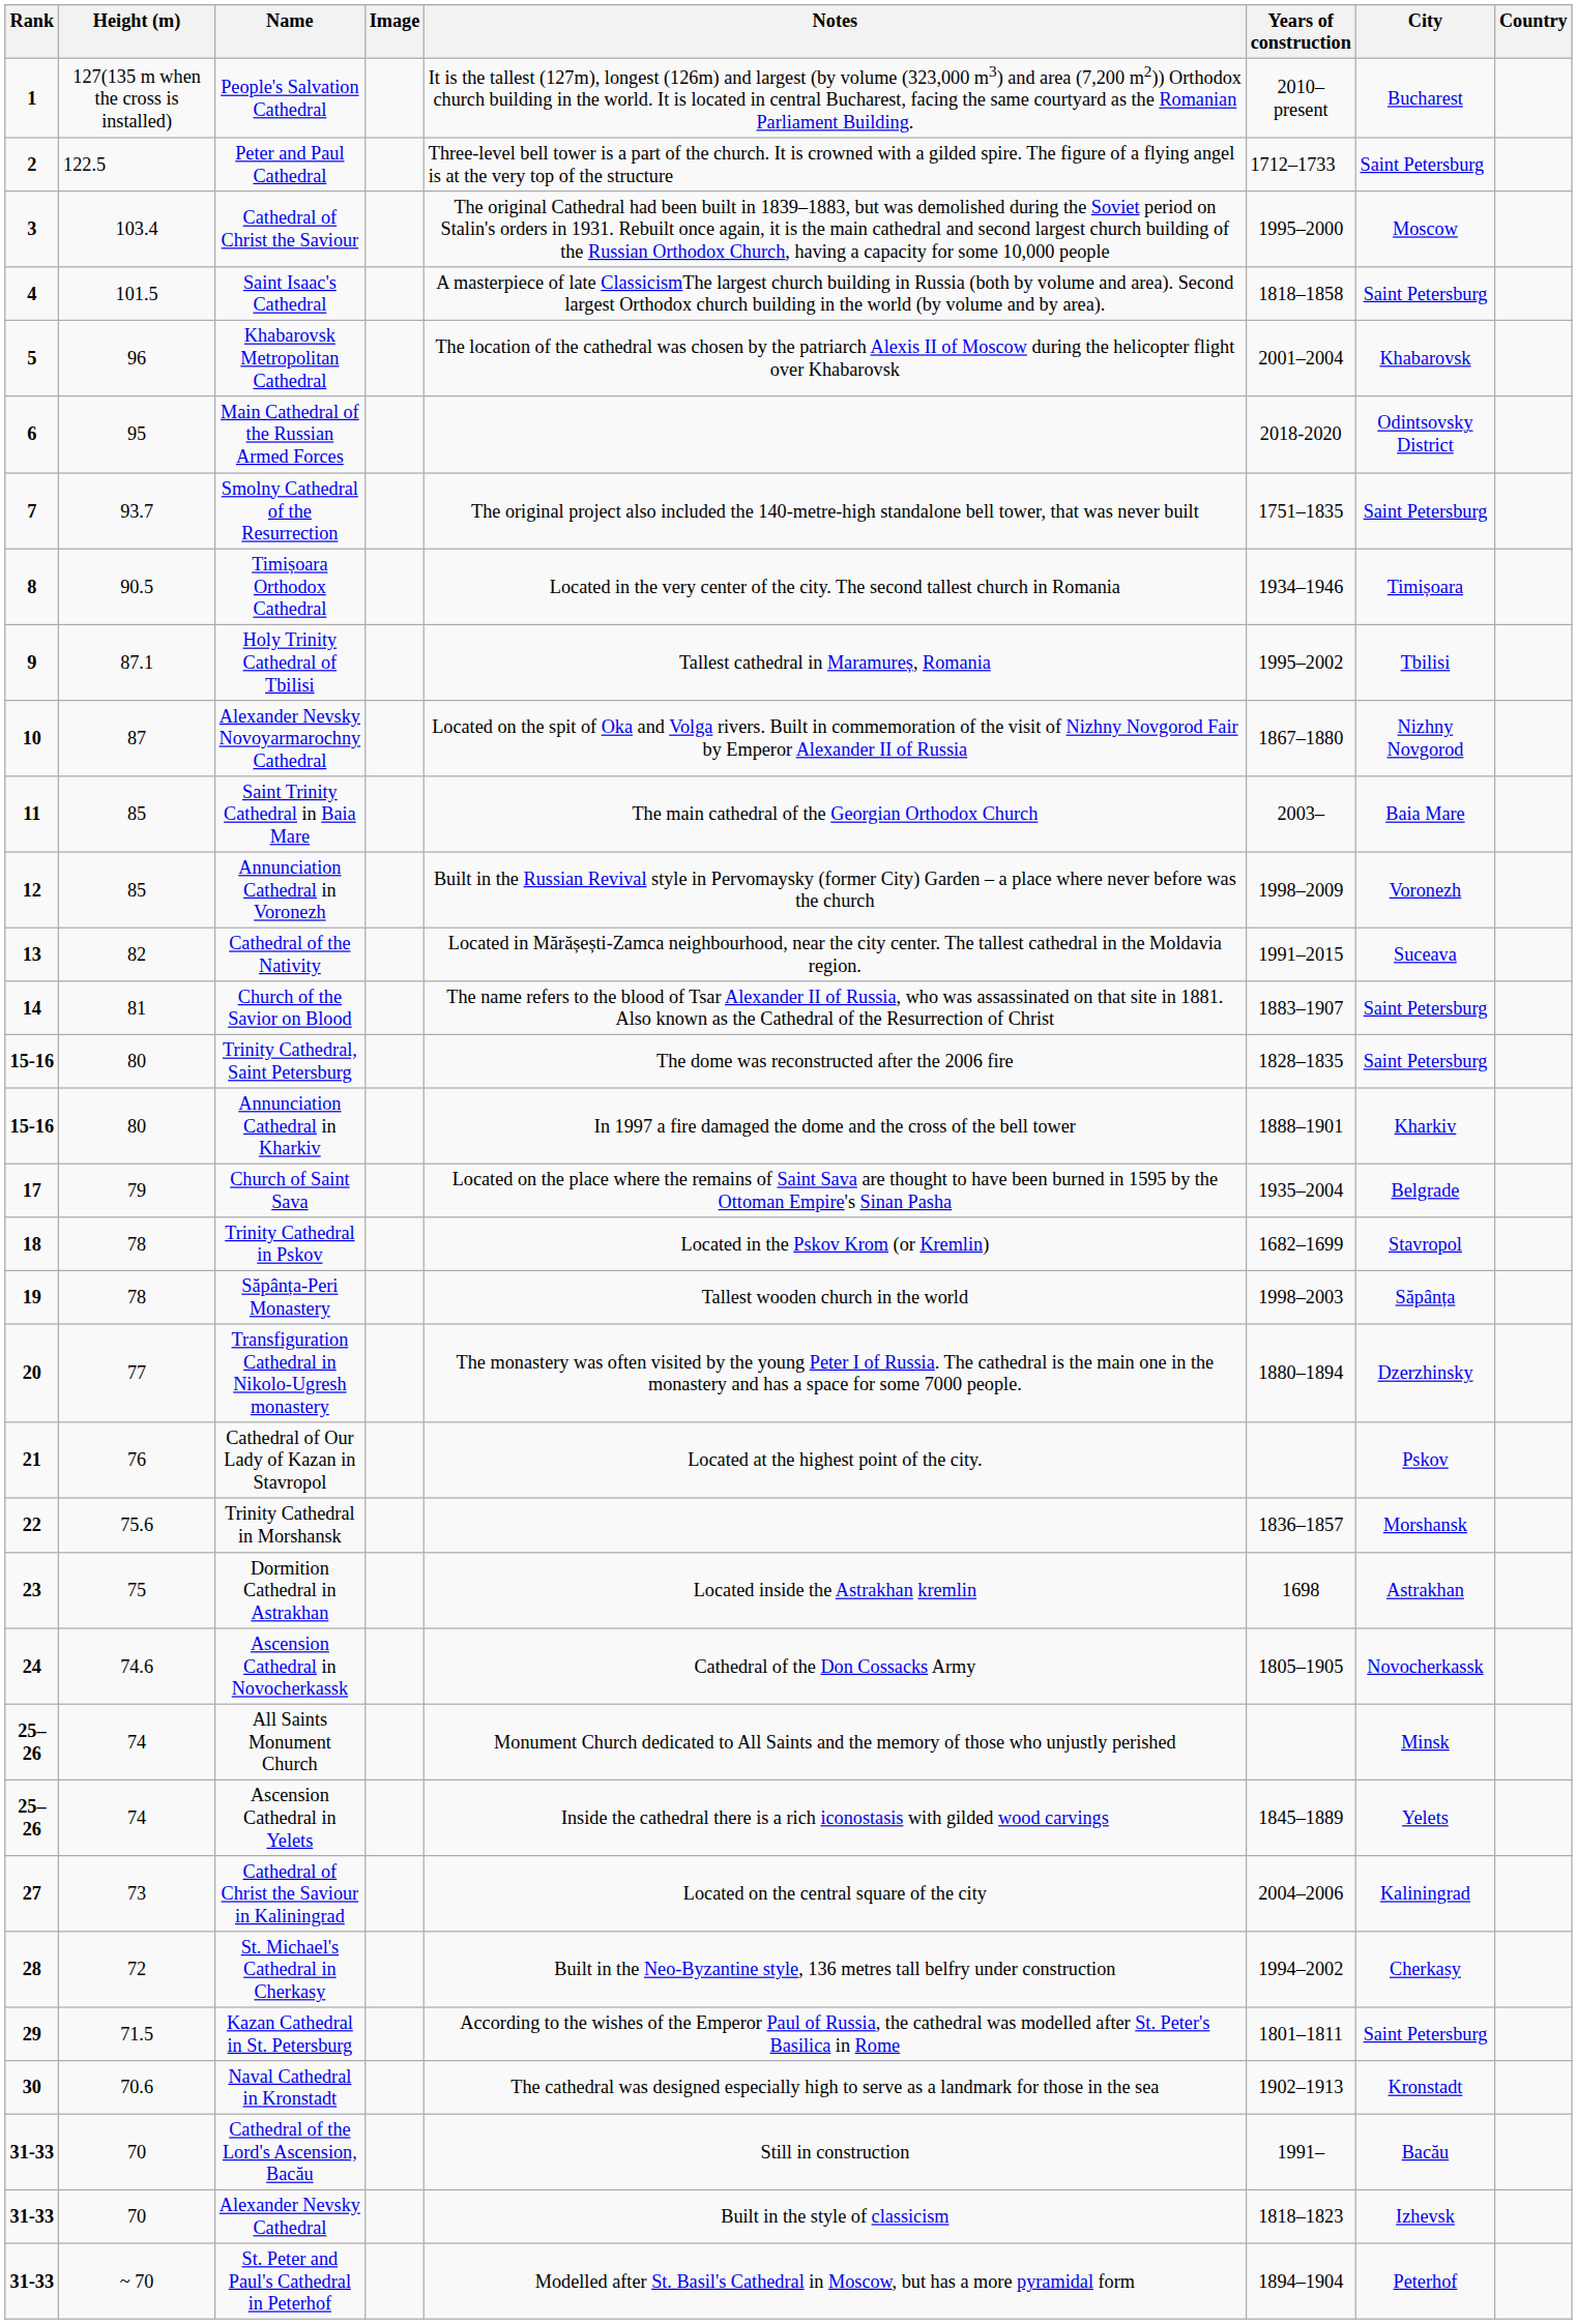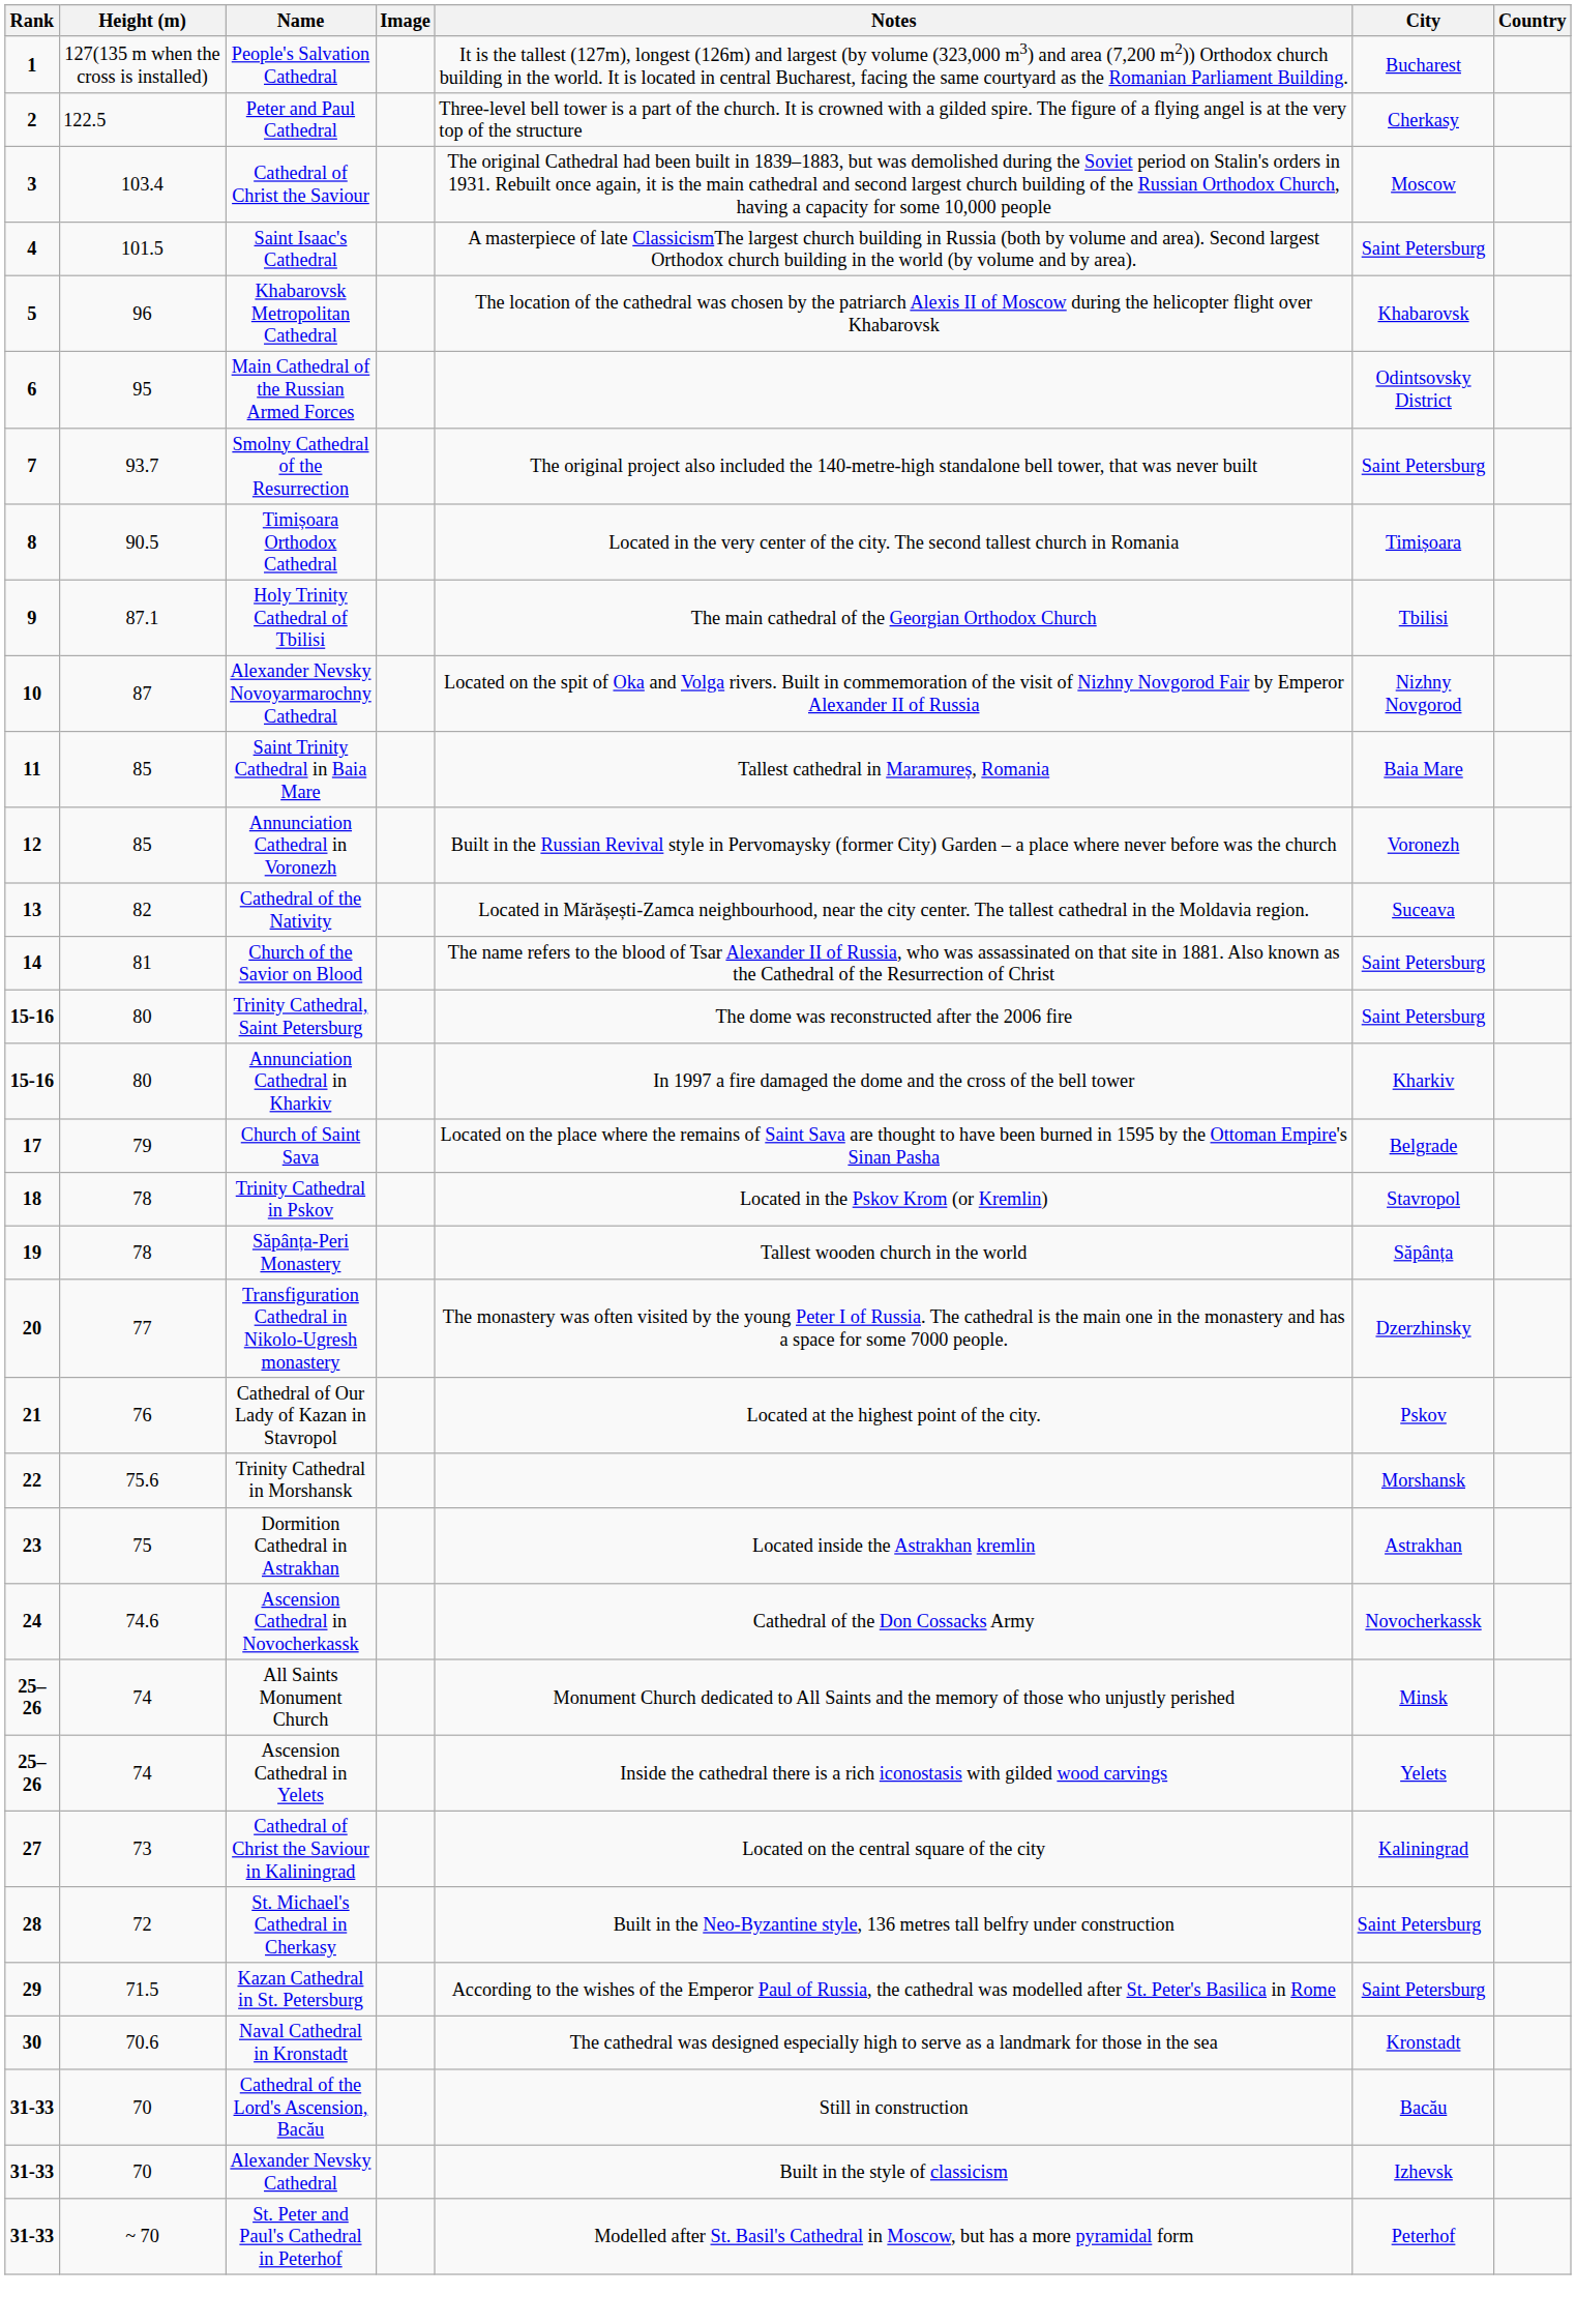- column: Years of construction | 2010–present | 1712–1733 | 1995–2000 | 1818–1858 | 2001–2004 | 2018-2020 | 1751–1835 | 1934–1946 | 1995–2002 | 1867–1880 | 2003– | 1998–2009 | 1991–2015 | 1883–1907 | 1828–1835 | 1888–1901 | 1935–2004 | 1682–1699 | 1998–2003 | 1880–1894 | 1836–1857 | 1698 | 1805–1905 | 1845–1889 | 2004–2006 | 1994–2002 | 1801–1811 | 1902–1913 | 1991– | 1818–1823 | 1894–1904
Peter and Paul Cathedral | City: Saint Petersburg -> Cherkasy
Holy Trinity Cathedral of Tbilisi | Notes: Tallest cathedral in Maramureș, Romania -> The main cathedral of the Georgian Orthodox Church
Saint Trinity Cathedral in Baia Mare | Notes: The main cathedral of the Georgian Orthodox Church -> Tallest cathedral in Maramureș, Romania
St. Michael's Cathedral in Cherkasy | City: Cherkasy -> Saint Petersburg
